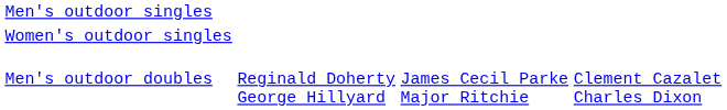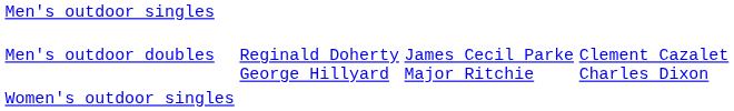rows swapped: Men's outdoor doubles <-> Women's outdoor singles
